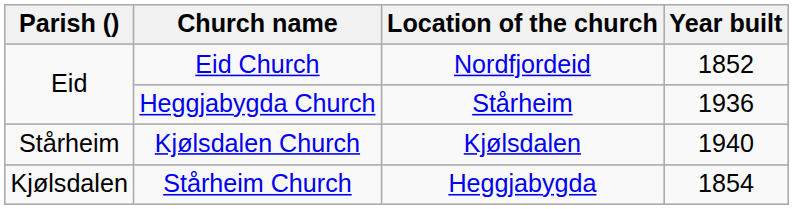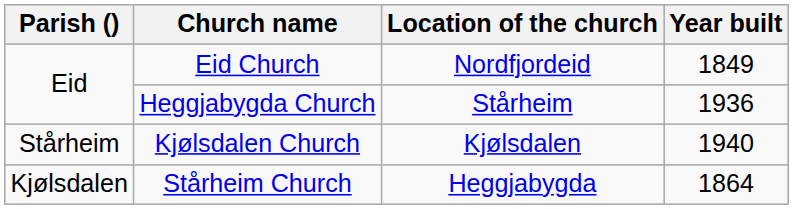Eid Church | Year built: 1852 -> 1849
Stårheim Church | Year built: 1854 -> 1864
